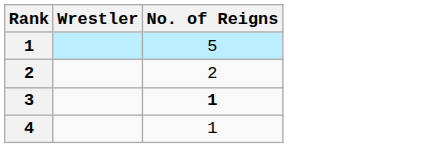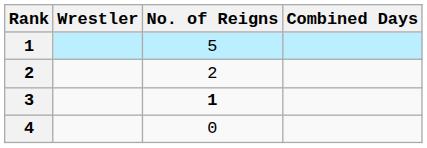+ column: Combined Days
4 | No. of Reigns: 1 -> 0
